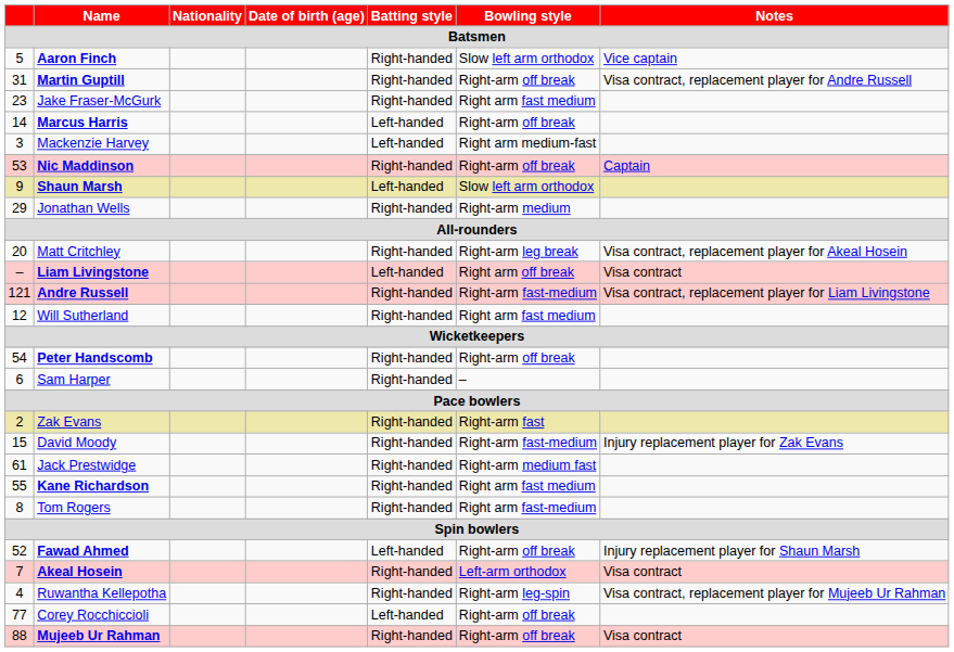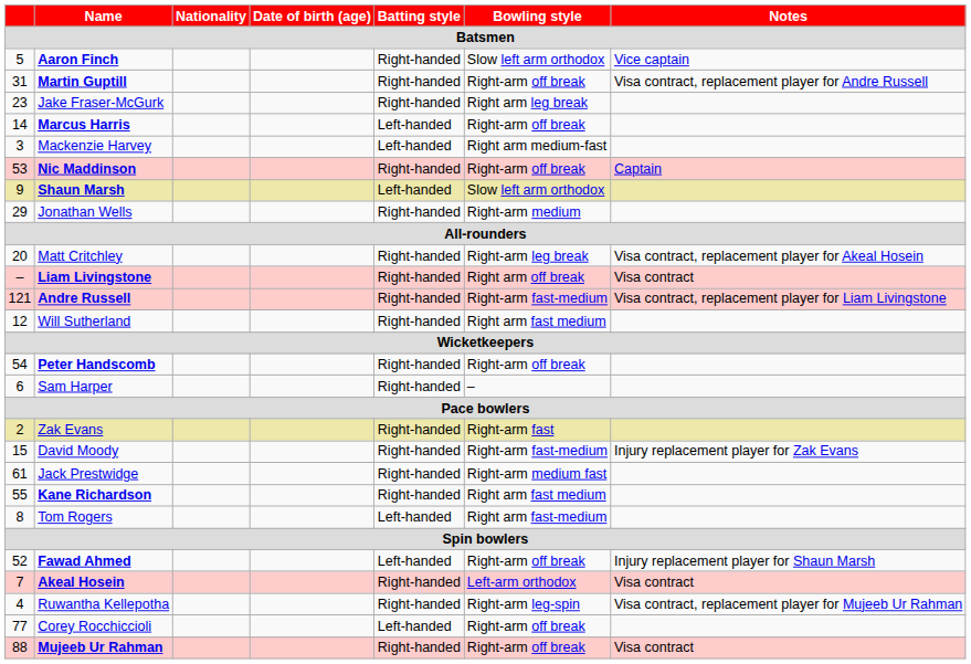Jake Fraser-McGurk | Bowling style: Right arm fast medium -> Right arm leg break
Liam Livingstone | Batting style: Left-handed -> Right-handed
Tom Rogers | Batting style: Right-handed -> Left-handed
